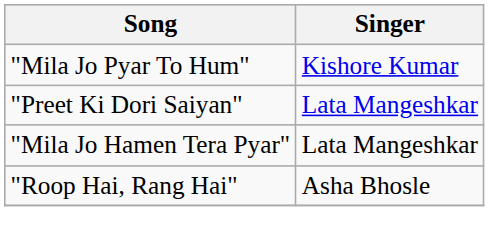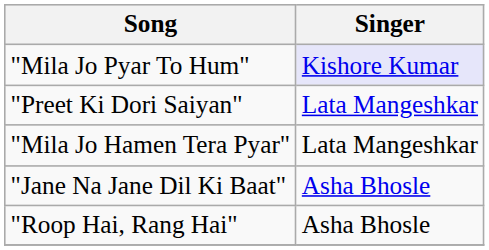"Mila Jo Pyar To Hum" | Singer: no background -> lavender background
+ row: "Jane Na Jane Dil Ki Baat" | Asha Bhosle
